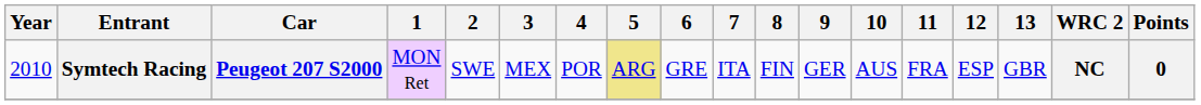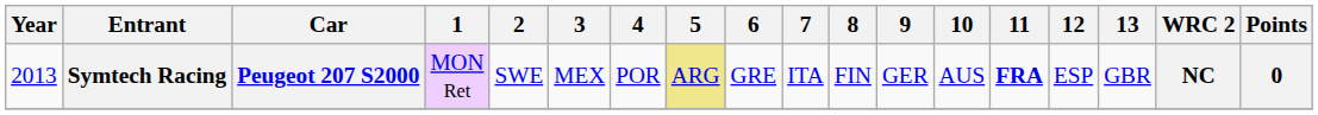Symtech Racing | Year: 2010 -> 2013
Symtech Racing | 11: normal -> bold
